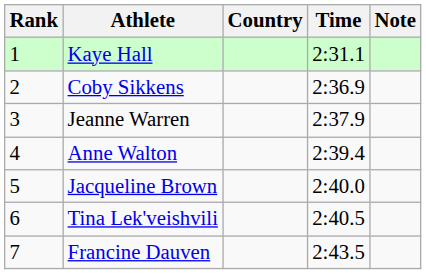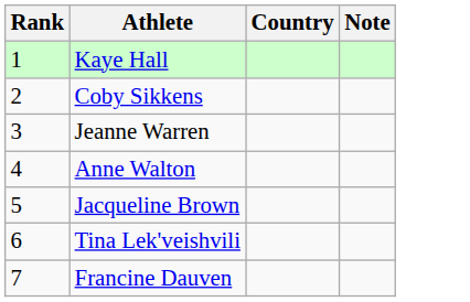- column: Time | 2:31.1 | 2:36.9 | 2:37.9 | 2:39.4 | 2:40.0 | 2:40.5 | 2:43.5
